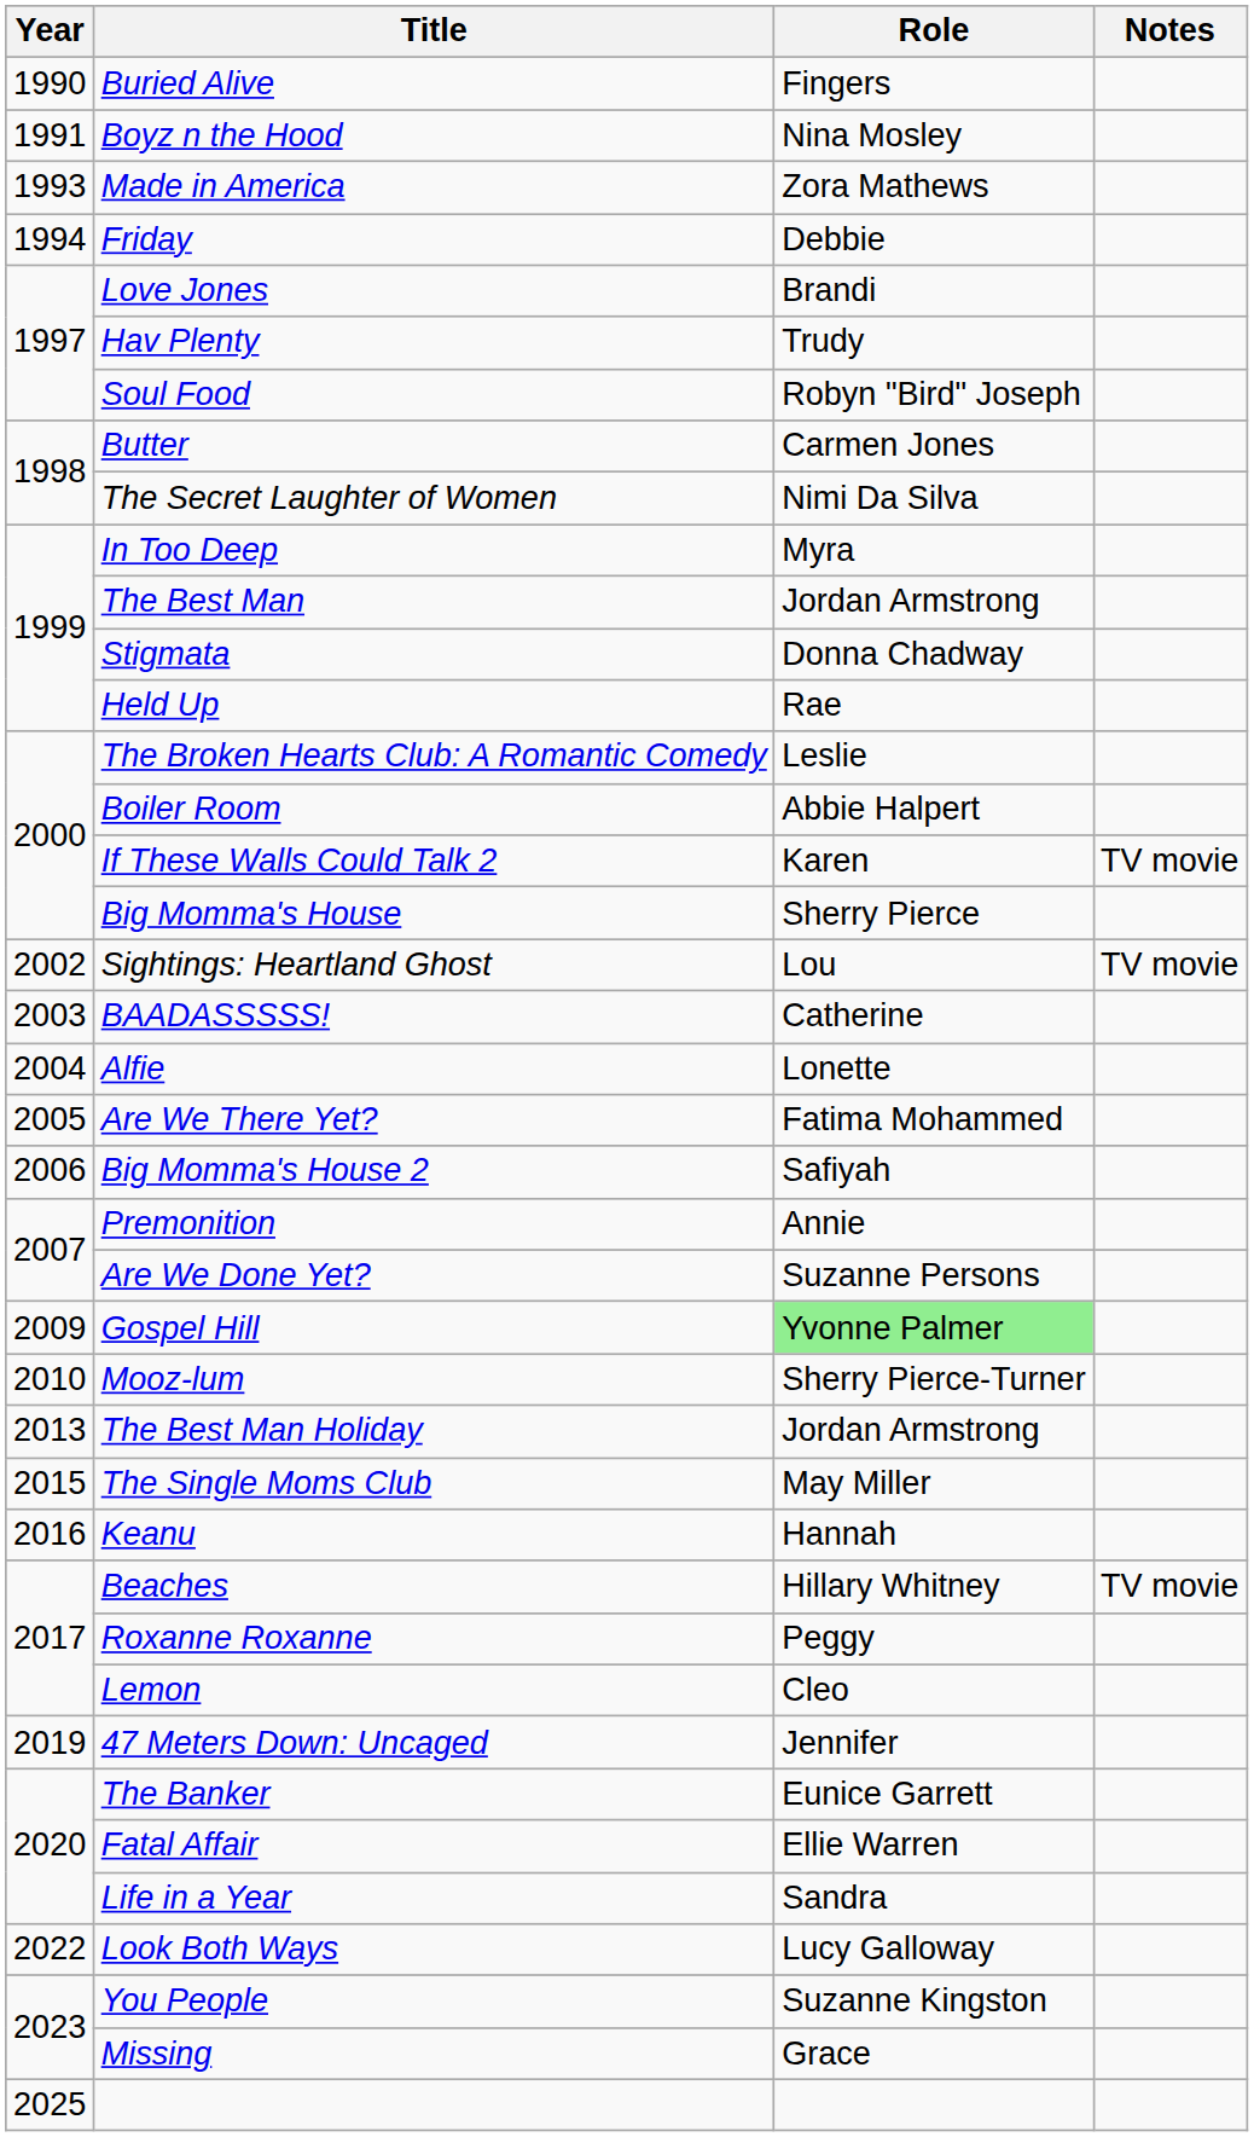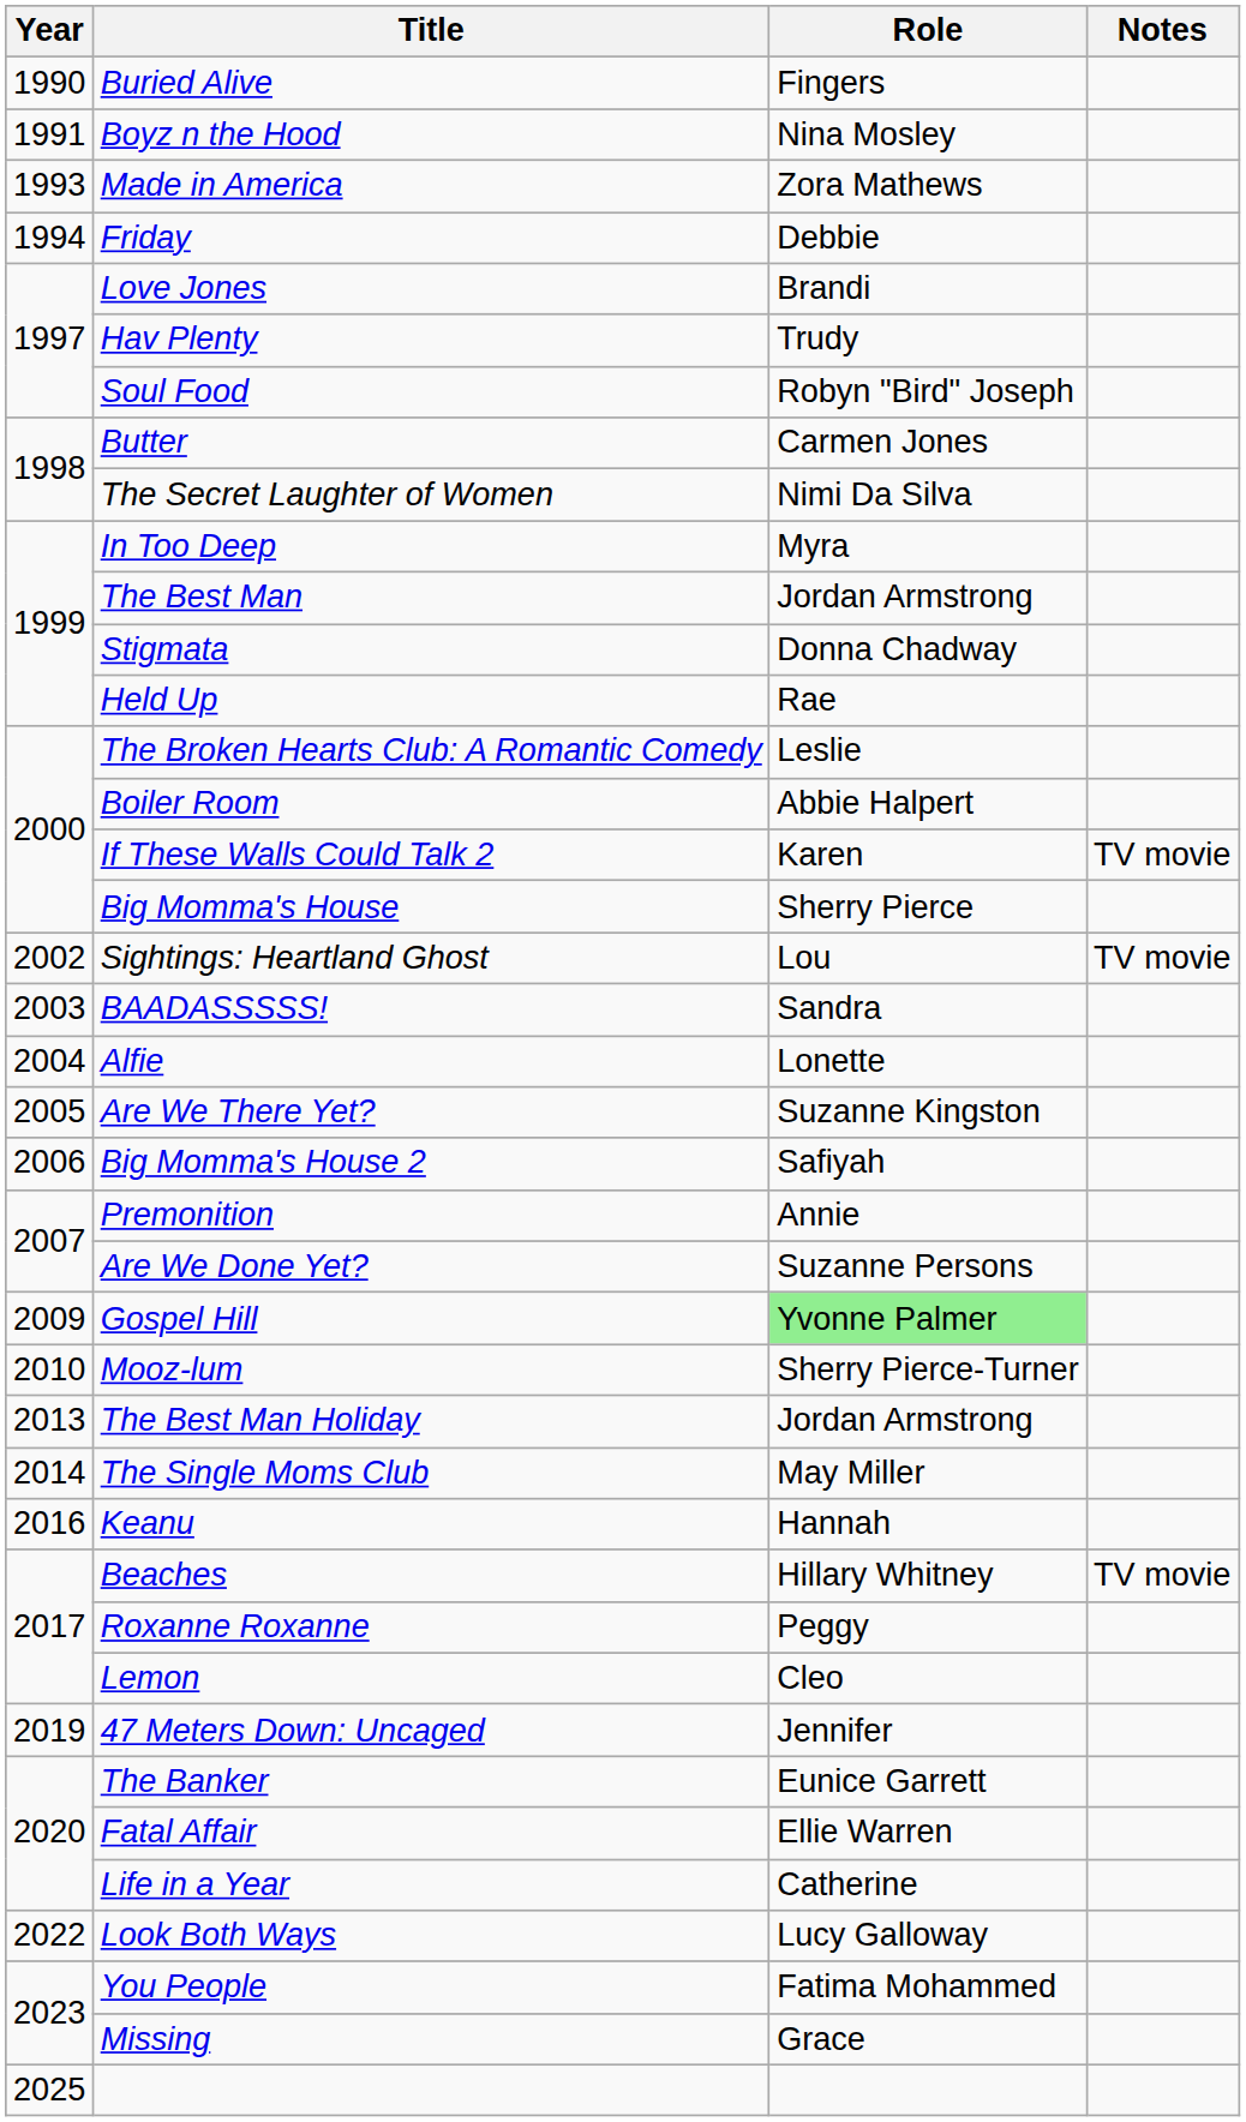BAADASSSSS! | Role: Catherine -> Sandra
Are We There Yet? | Role: Fatima Mohammed -> Suzanne Kingston
The Single Moms Club | Year: 2015 -> 2014
Life in a Year | Role: Sandra -> Catherine
You People | Role: Suzanne Kingston -> Fatima Mohammed
